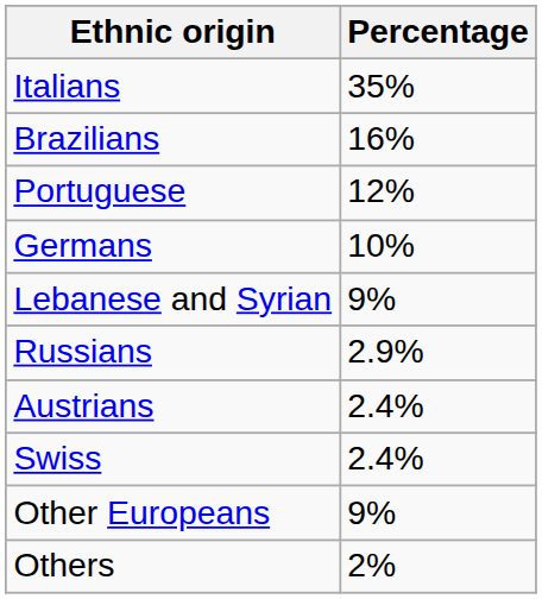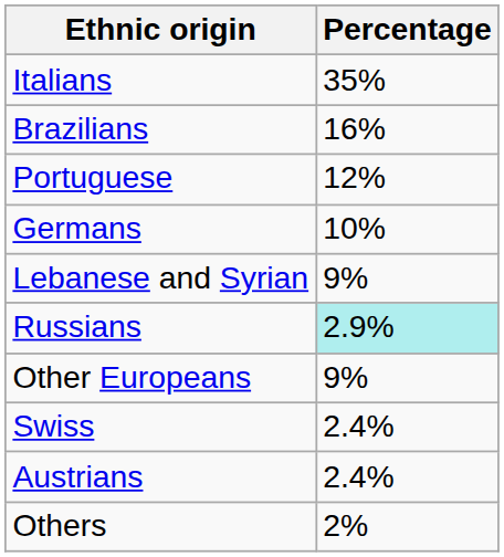Russians | Percentage: no background -> paleturquoise background
rows swapped: Austrians <-> Other Europeans
